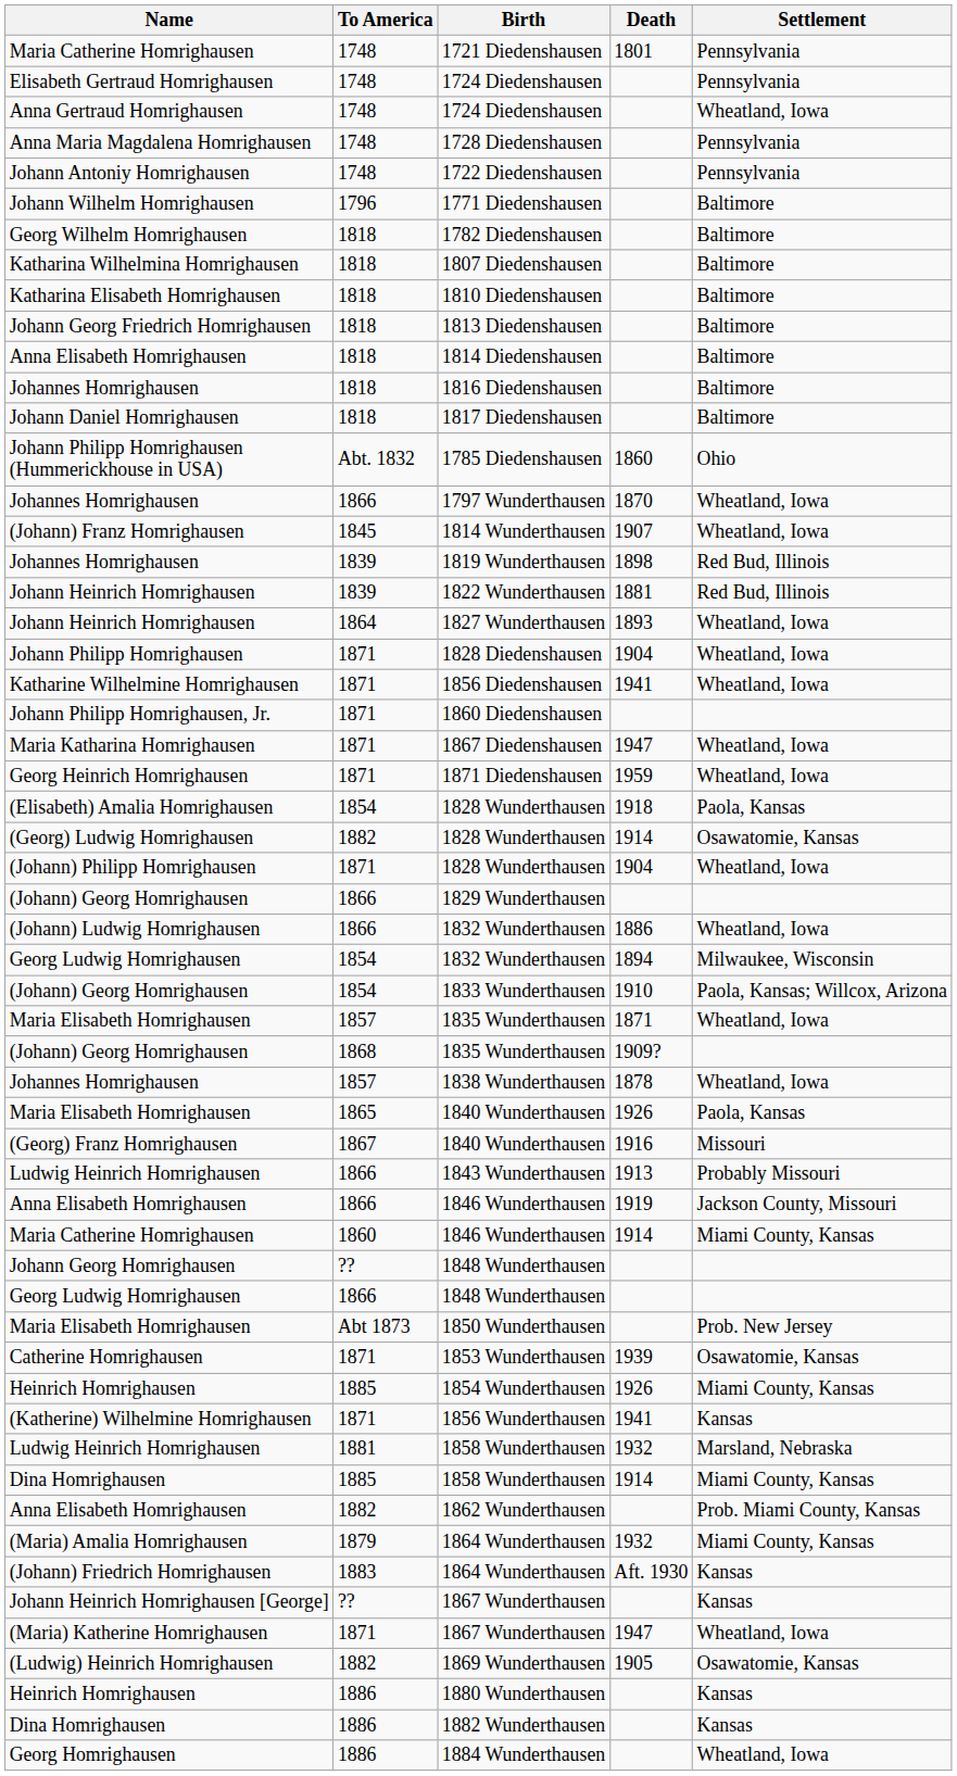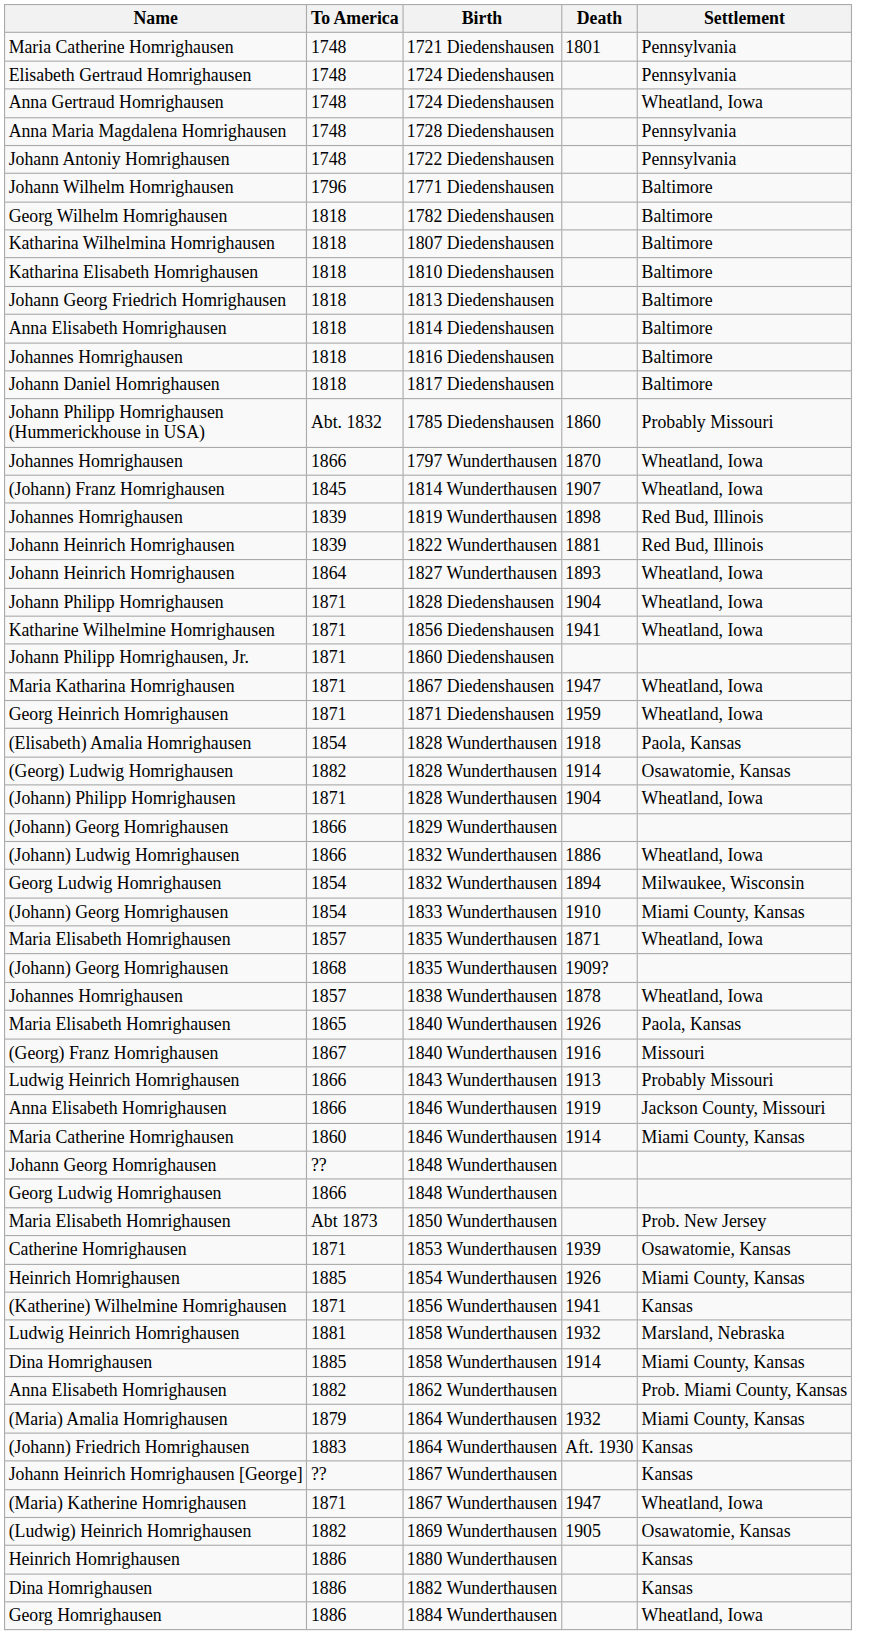1785 Diedenshausen | Settlement: Ohio -> Probably Missouri
1833 Wunderthausen | Settlement: Paola, Kansas; Willcox, Arizona -> Miami County, Kansas
